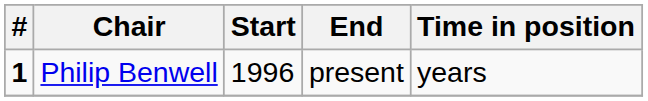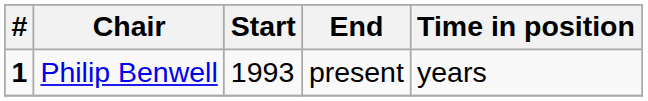Philip Benwell | Start: 1996 -> 1993
